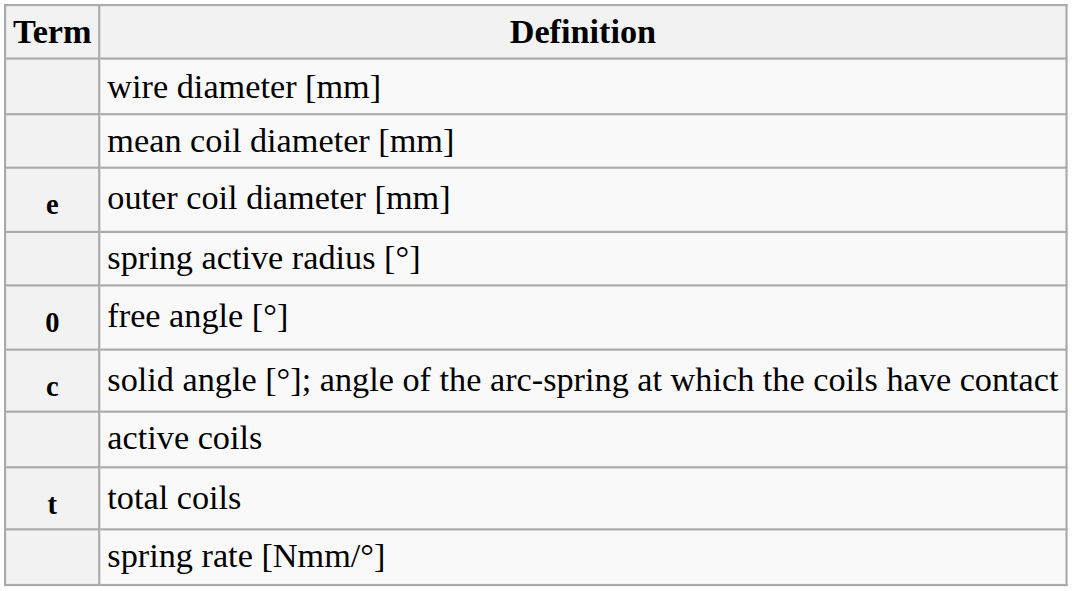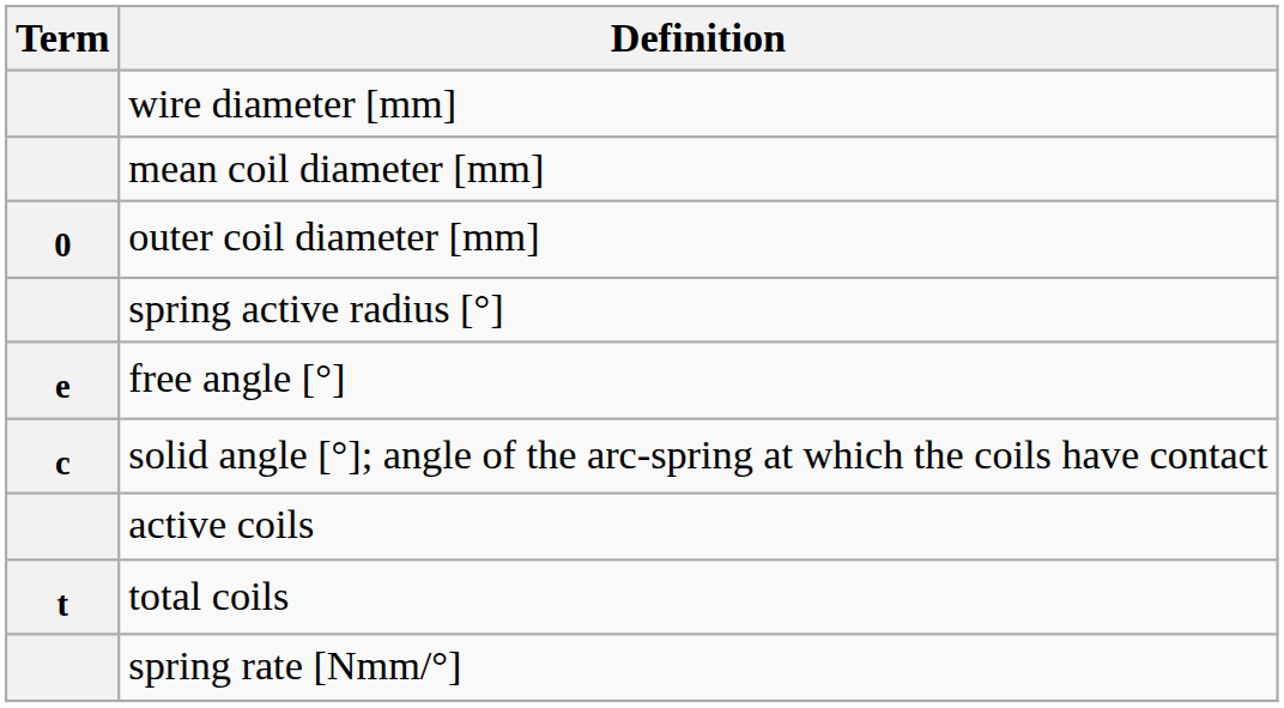outer coil diameter [mm] | Term: e -> 0
free angle [°] | Term: 0 -> e
